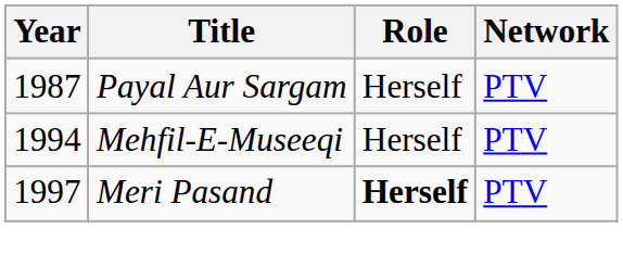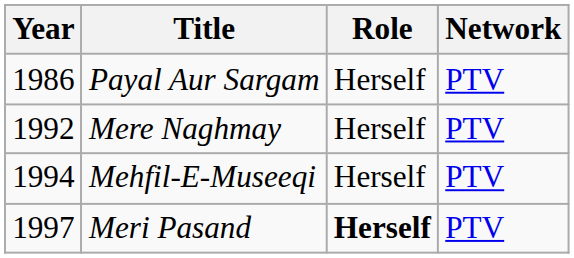Payal Aur Sargam | Year: 1987 -> 1986
+ row: 1992 | Mere Naghmay | Herself | PTV
